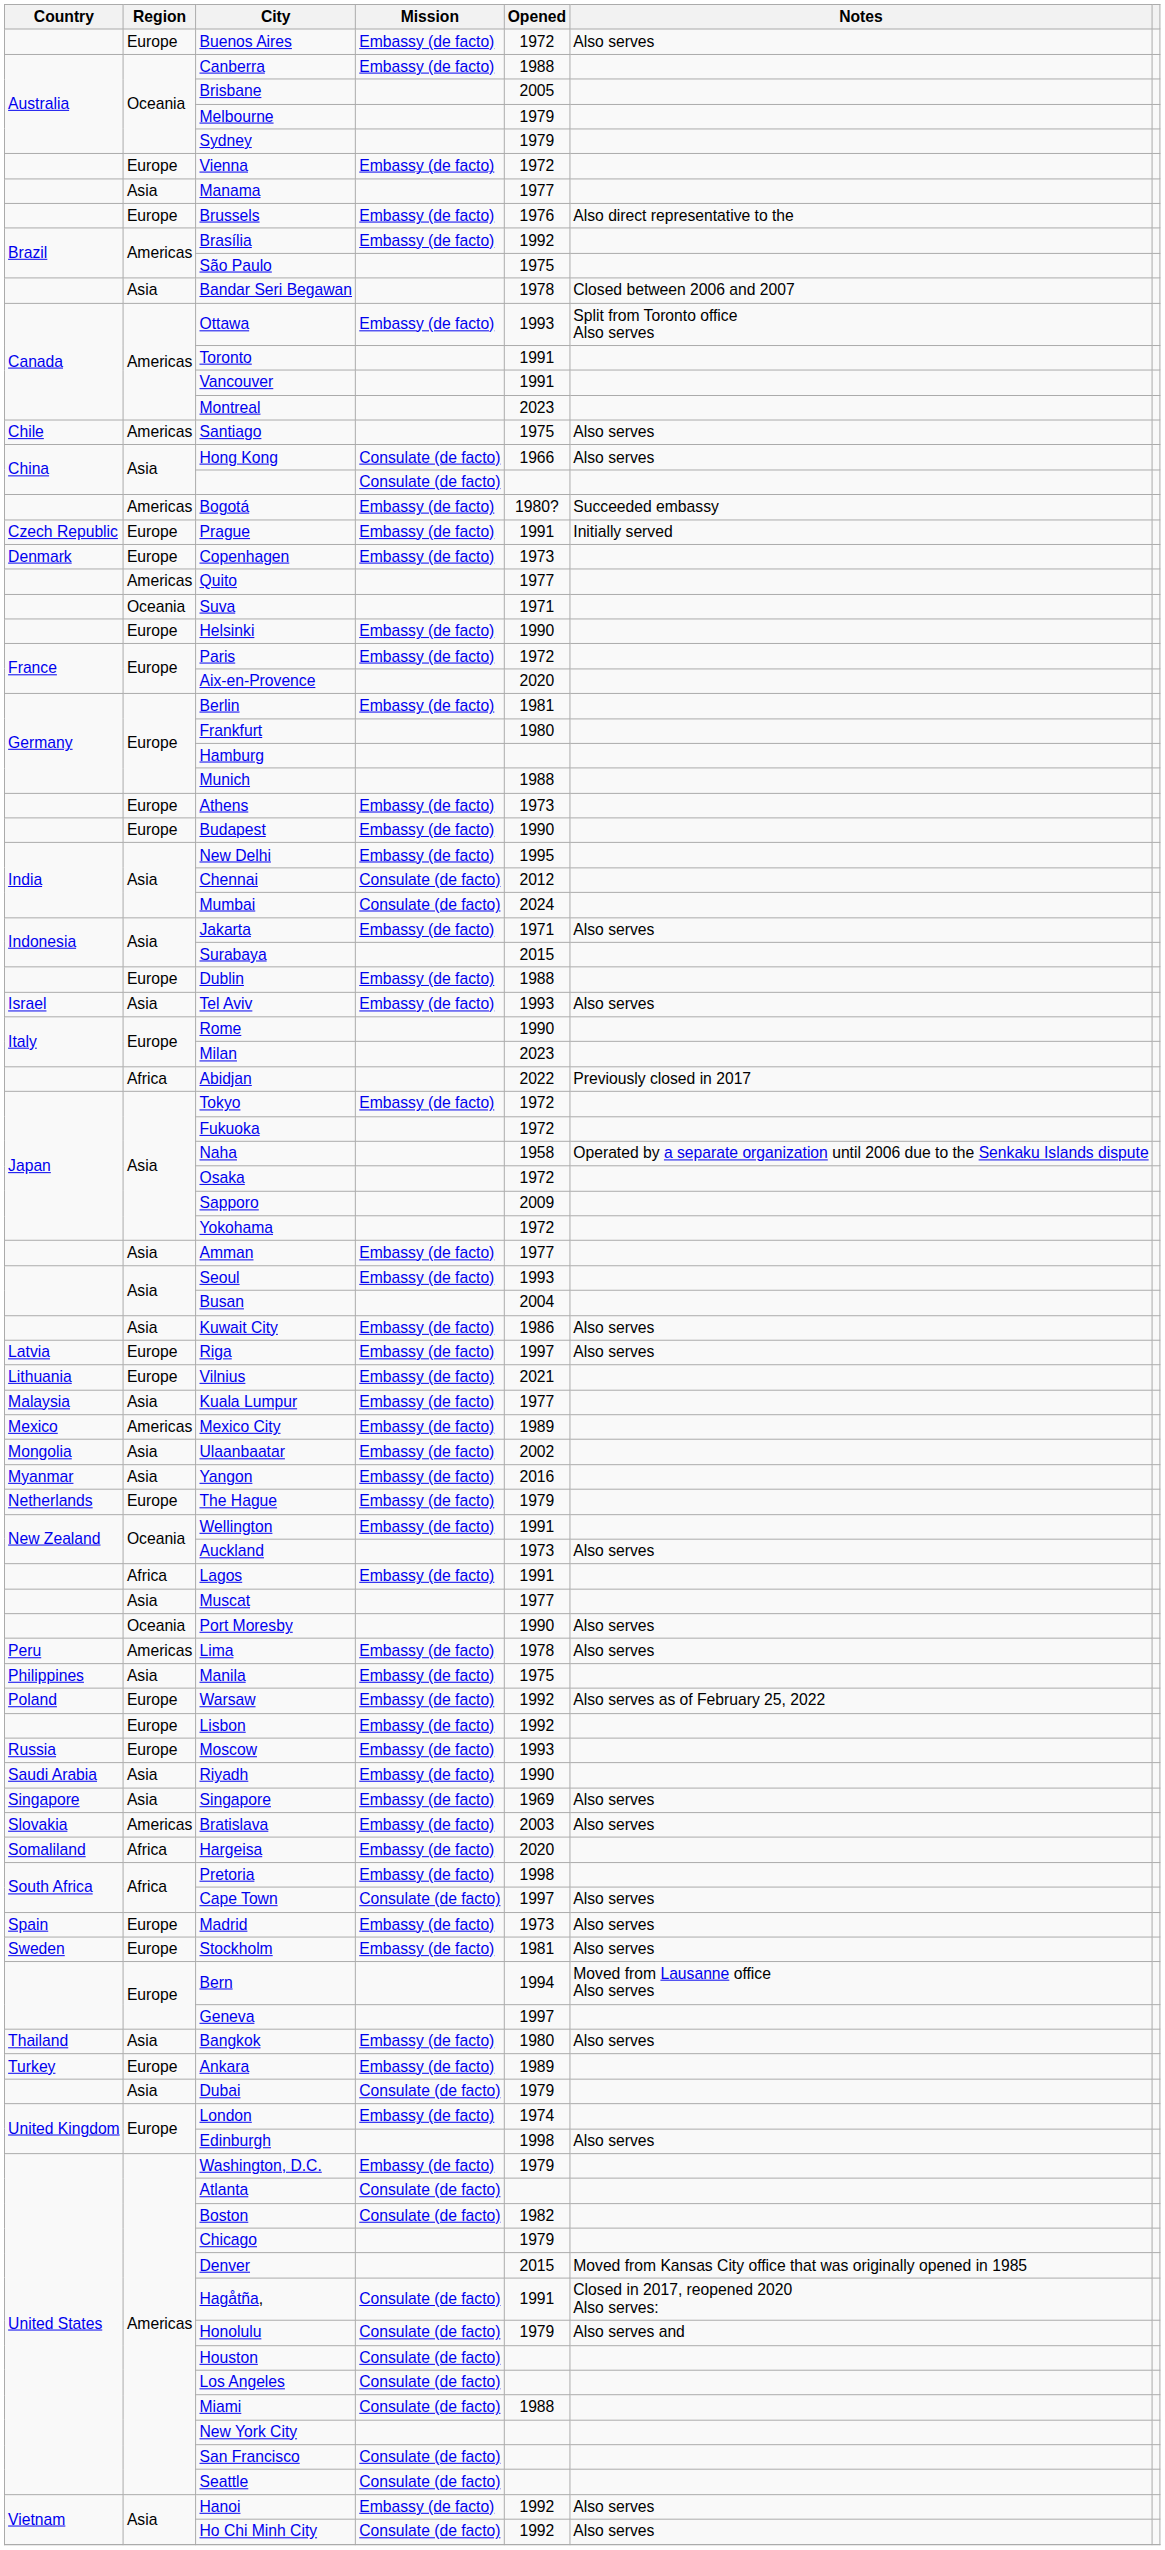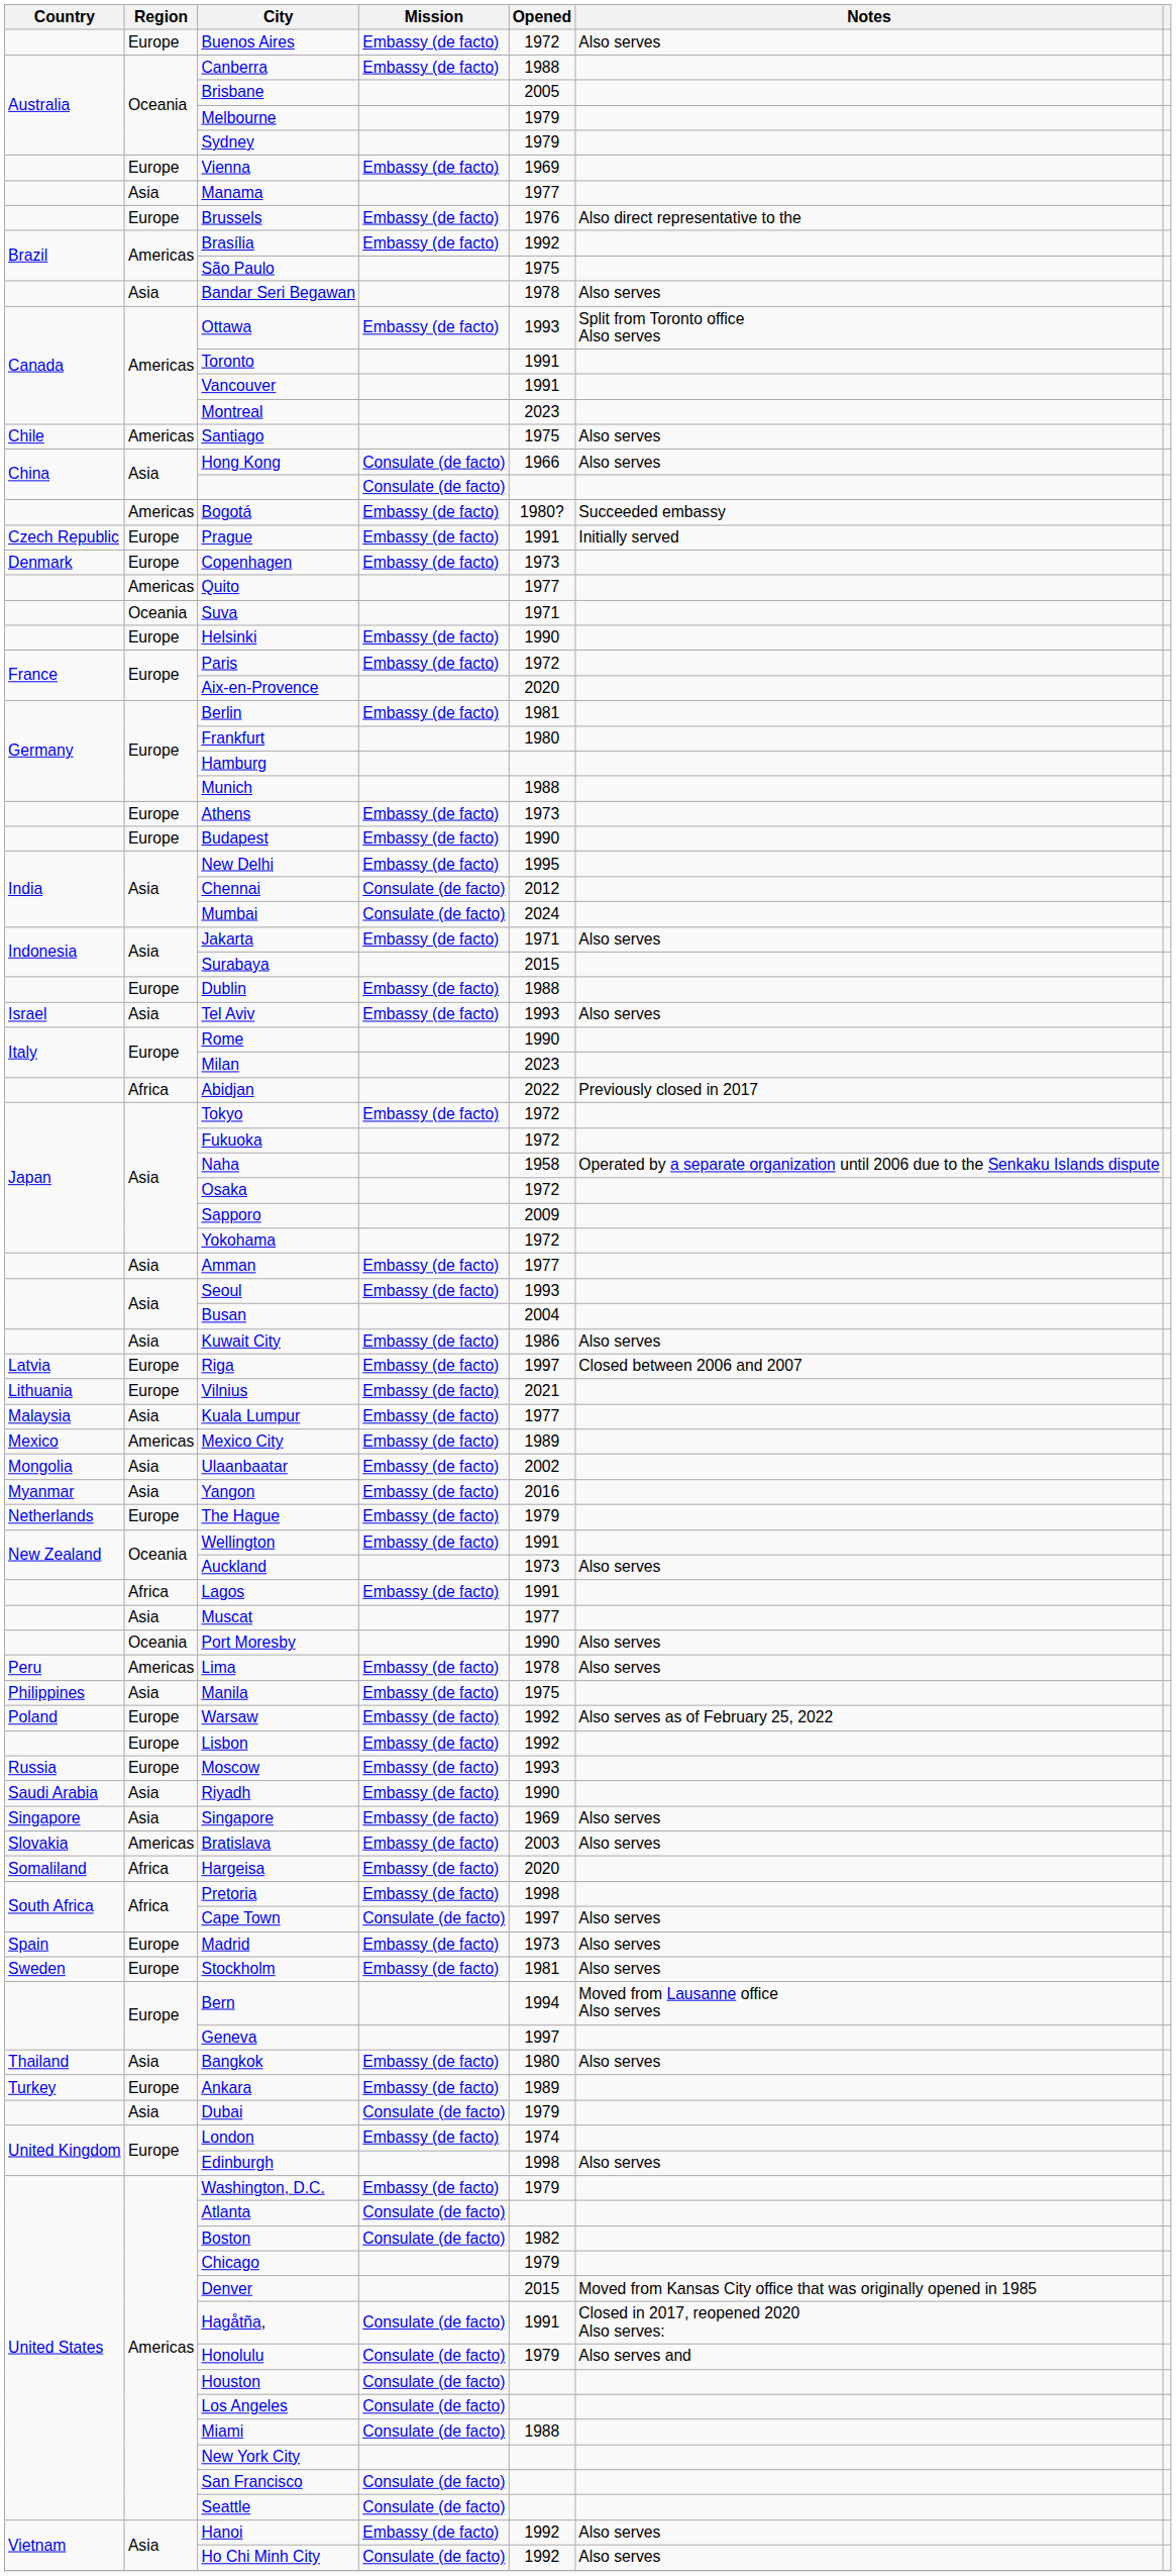Vienna | Opened: 1972 -> 1969
Bandar Seri Begawan | Notes: Closed between 2006 and 2007 -> Also serves
Riga | Notes: Also serves -> Closed between 2006 and 2007
